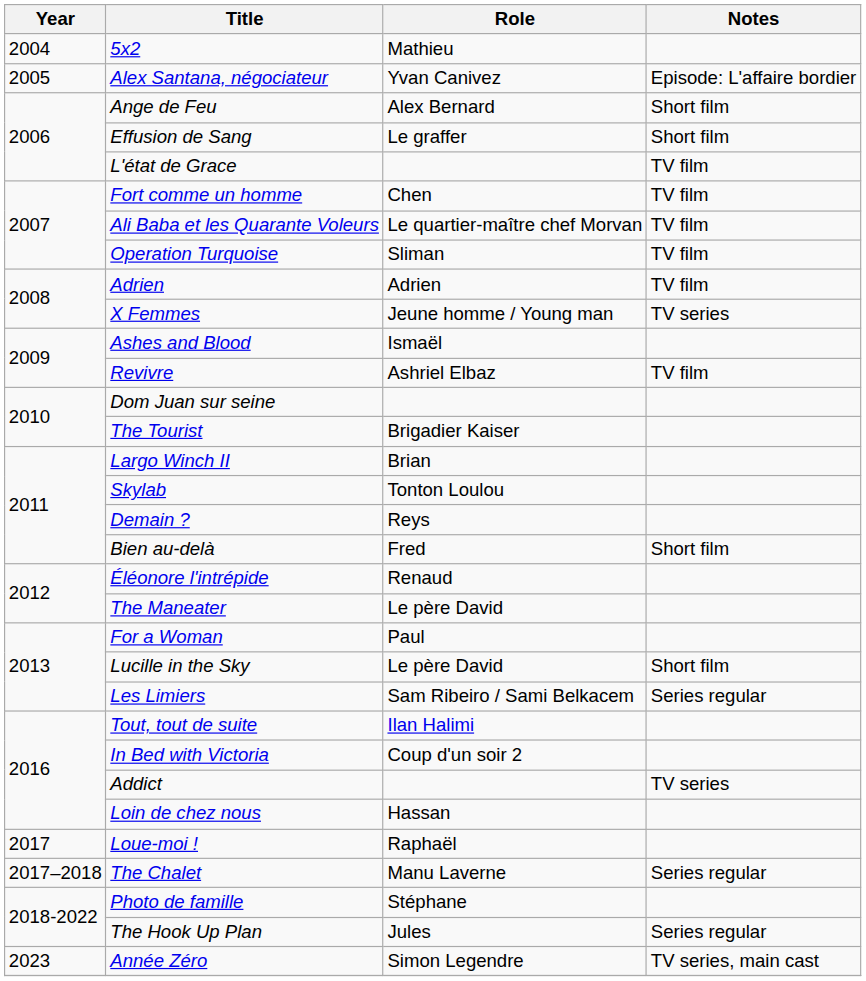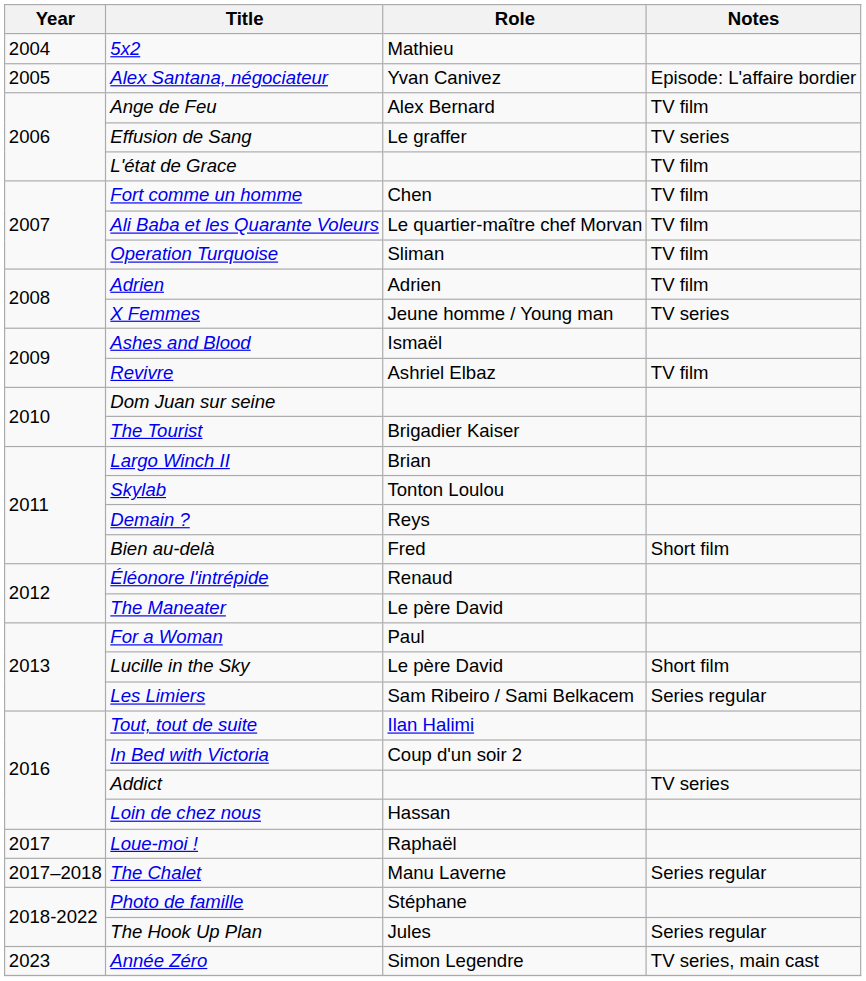Ange de Feu | Notes: Short film -> TV film
Effusion de Sang | Notes: Short film -> TV series
